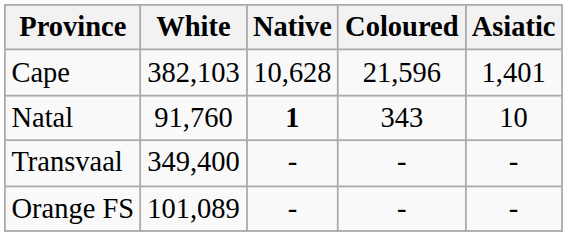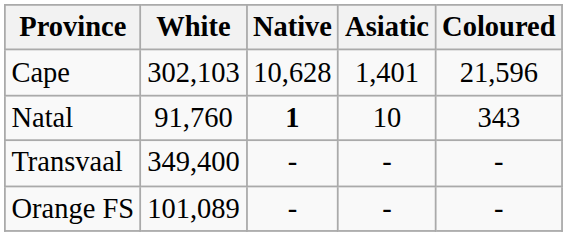columns swapped: Coloured <-> Asiatic
Cape | White: 382,103 -> 302,103
